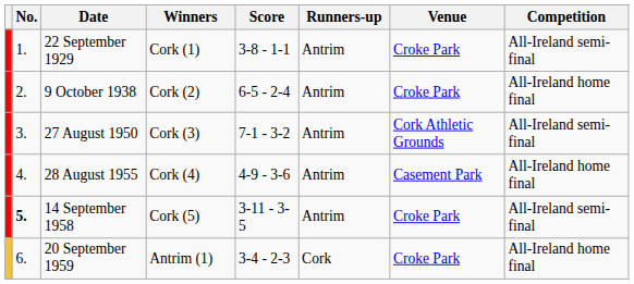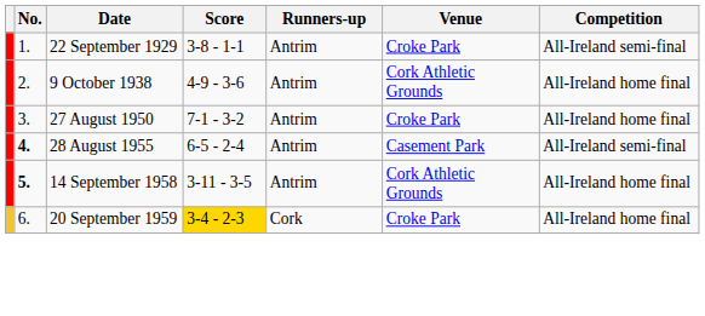- column: Winners | Cork (1) | Cork (2) | Cork (3) | Cork (4) | Cork (5) | Antrim (1)
9 October 1938 | Score: 6-5 - 2-4 -> 4-9 - 3-6
9 October 1938 | Venue: Croke Park -> Cork Athletic Grounds
27 August 1950 | Venue: Cork Athletic Grounds -> Croke Park
27 August 1950 | Competition: All-Ireland semi-final -> All-Ireland home final
28 August 1955 | No.: normal -> bold
28 August 1955 | Score: 4-9 - 3-6 -> 6-5 - 2-4
28 August 1955 | Competition: All-Ireland home final -> All-Ireland semi-final
14 September 1958 | Venue: Croke Park -> Cork Athletic Grounds
14 September 1958 | Competition: All-Ireland semi-final -> All-Ireland home final
20 September 1959 | Score: no background -> gold background
